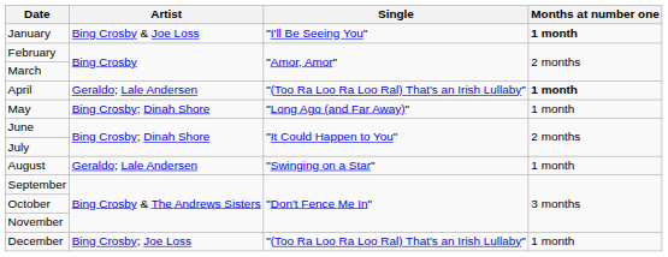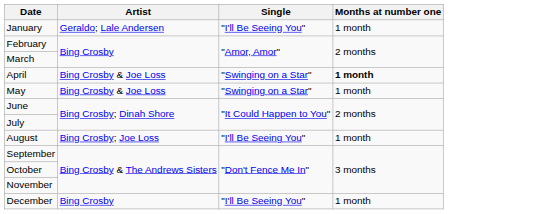January | Artist: Bing Crosby & Joe Loss -> Geraldo; Lale Andersen
January | Months at number one: bold -> normal
April | Artist: Geraldo; Lale Andersen -> Bing Crosby & Joe Loss
April | Single: "(Too Ra Loo Ra Loo Ral) That's an Irish Lullaby" -> "Swinging on a Star"
May | Artist: Bing Crosby; Dinah Shore -> Bing Crosby & Joe Loss
May | Single: "Long Ago (and Far Away)" -> "Swinging on a Star"
August | Artist: Geraldo; Lale Andersen -> Bing Crosby; Joe Loss
August | Single: "Swinging on a Star" -> "I'll Be Seeing You"
December | Artist: Bing Crosby; Joe Loss -> Bing Crosby
December | Single: "(Too Ra Loo Ra Loo Ral) That's an Irish Lullaby" -> "I'll Be Seeing You"
